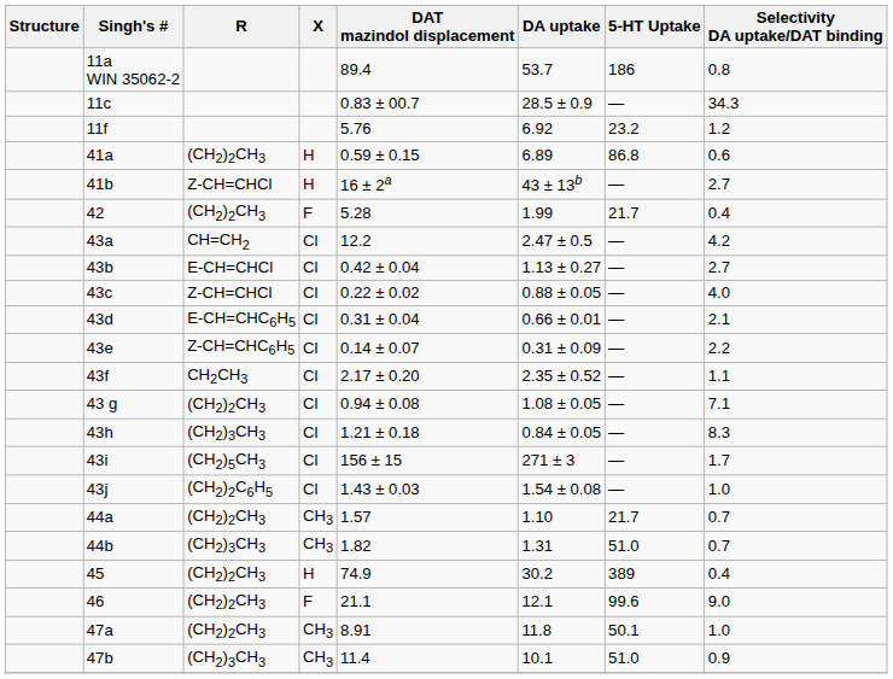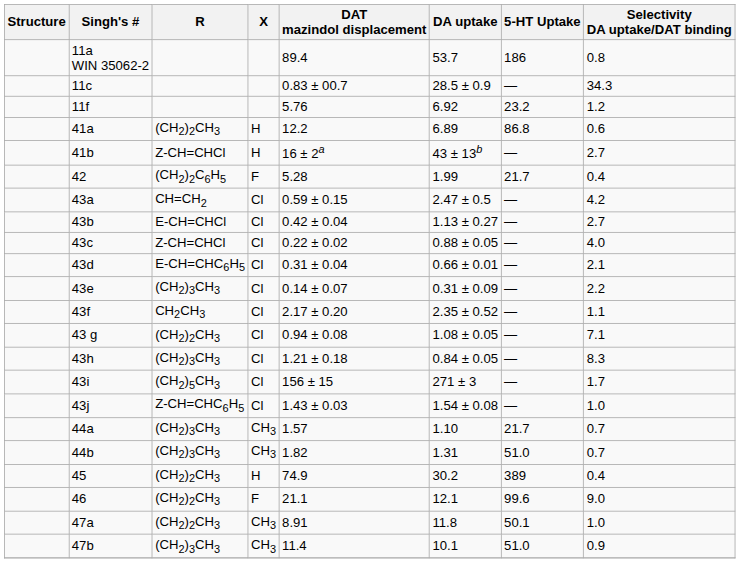41a | DAT mazindol displacement: 0.59 ± 0.15 -> 12.2
42 | R: (CH2)2CH3 -> (CH2)2C6H5
43a | DAT mazindol displacement: 12.2 -> 0.59 ± 0.15
43e | R: Z-CH=CHC6H5 -> (CH2)3CH3
43j | R: (CH2)2C6H5 -> Z-CH=CHC6H5
44a | R: (CH2)2CH3 -> (CH2)3CH3
